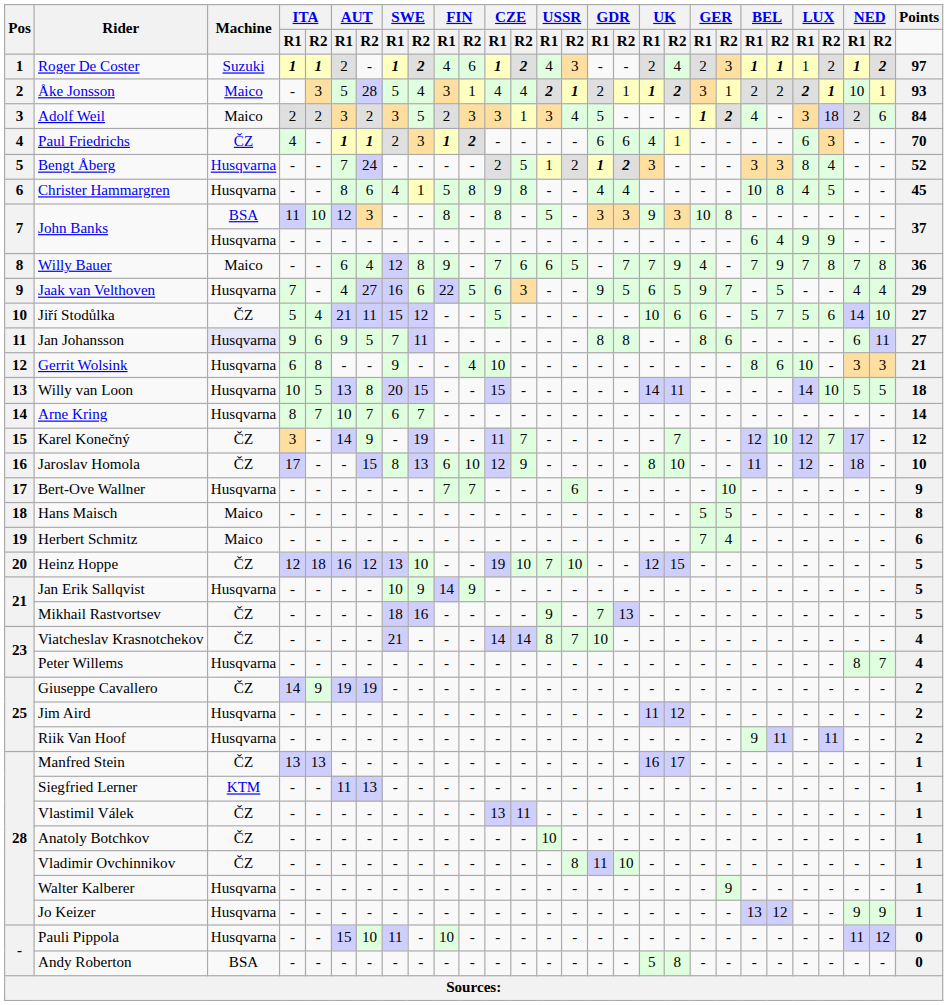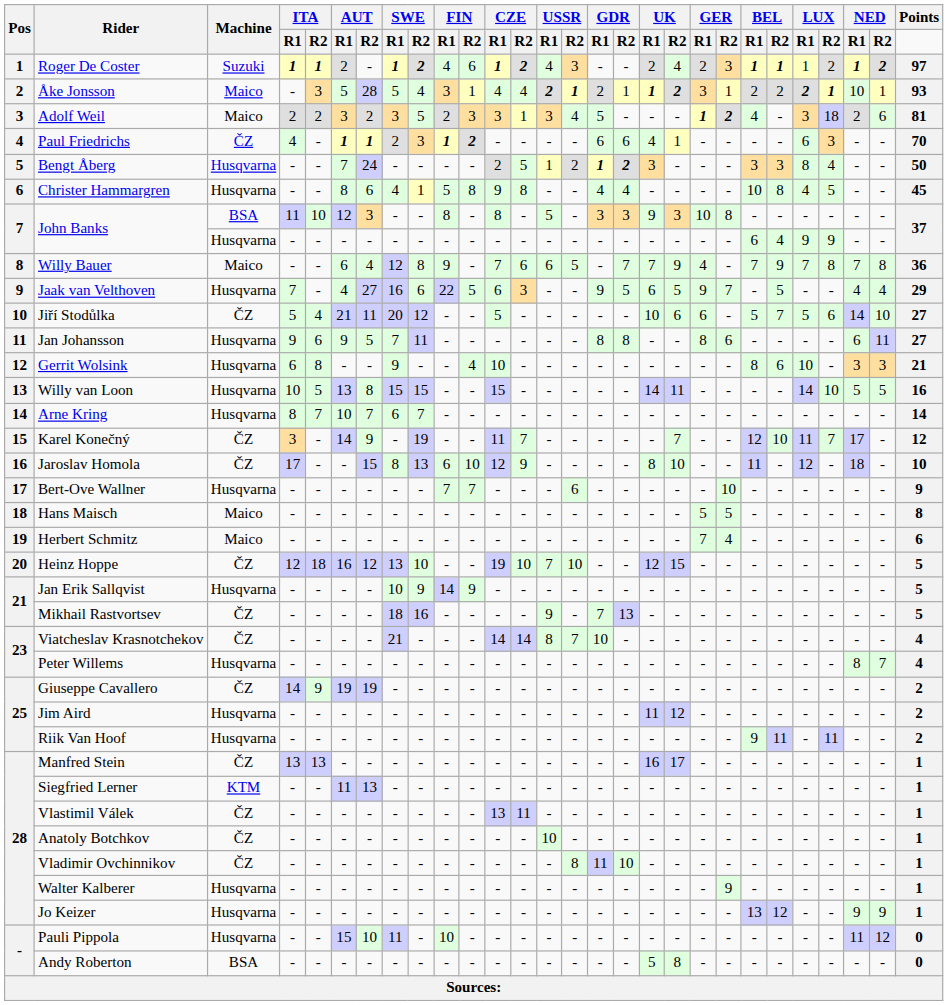Adolf Weil | Points: 84 -> 81
Bengt Åberg | Points: 52 -> 50
Jiří Stodůlka | SWE / R1: 15 -> 20
Jan Johansson | Machine: lavender background -> no background
Willy van Loon | SWE / R1: 20 -> 15
Willy van Loon | Points: 18 -> 16
Karel Konečný | LUX / R1: 12 -> 11
